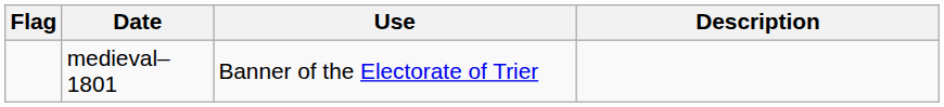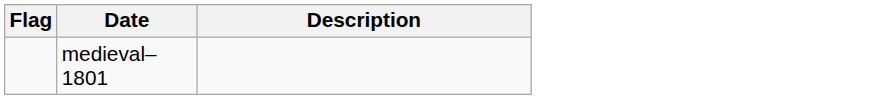- column: Use | Banner of the Electorate of Trier
